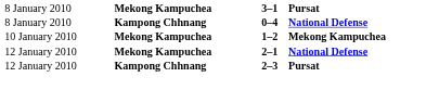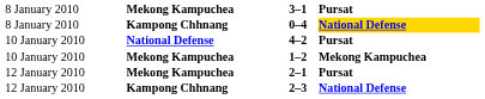0–4 | column 4: no background -> gold background
+ row: 10 January 2010 | National Defense | 4–2 | Pursat
2–1 | column 4: National Defense -> Pursat
2–3 | column 4: Pursat -> National Defense
